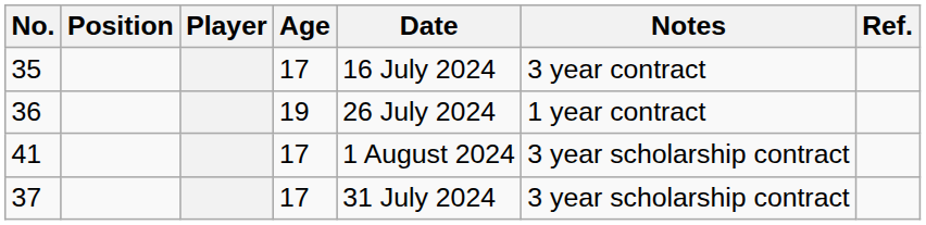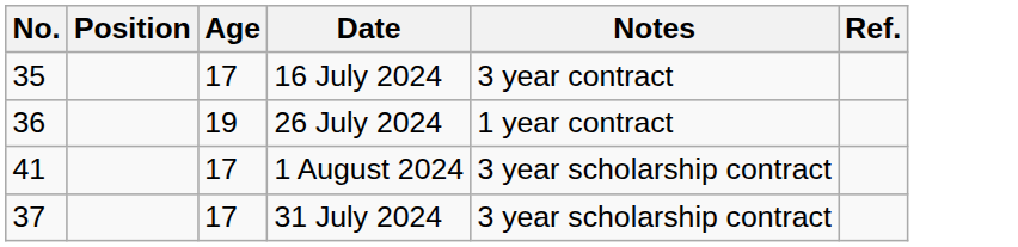- column: Player
